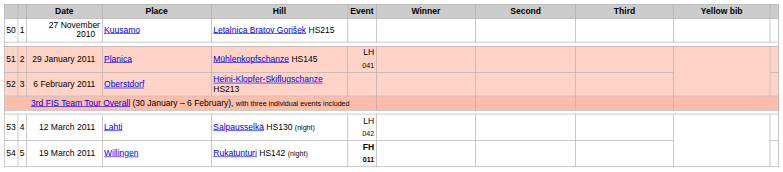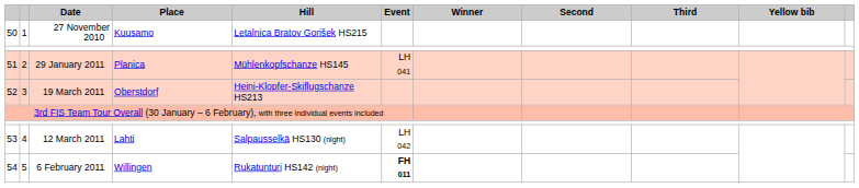52 | Date: 6 February 2011 -> 19 March 2011
54 | Date: 19 March 2011 -> 6 February 2011
